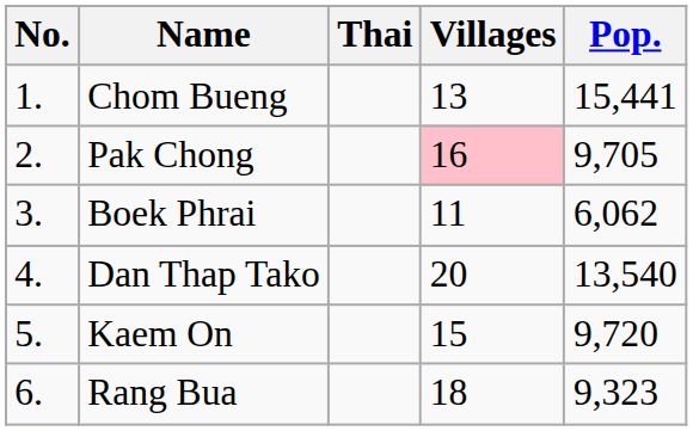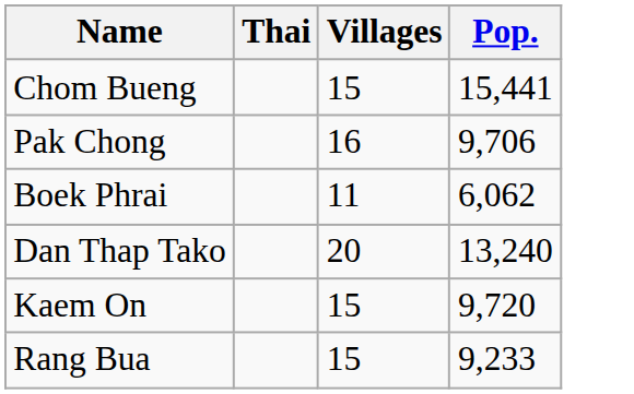- column: No. | 1. | 2. | 3. | 4. | 5. | 6.
Chom Bueng | Villages: 13 -> 15
Pak Chong | Villages: pink background -> no background
Pak Chong | Pop.: 9,705 -> 9,706
Dan Thap Tako | Pop.: 13,540 -> 13,240
Rang Bua | Villages: 18 -> 15
Rang Bua | Pop.: 9,323 -> 9,233
